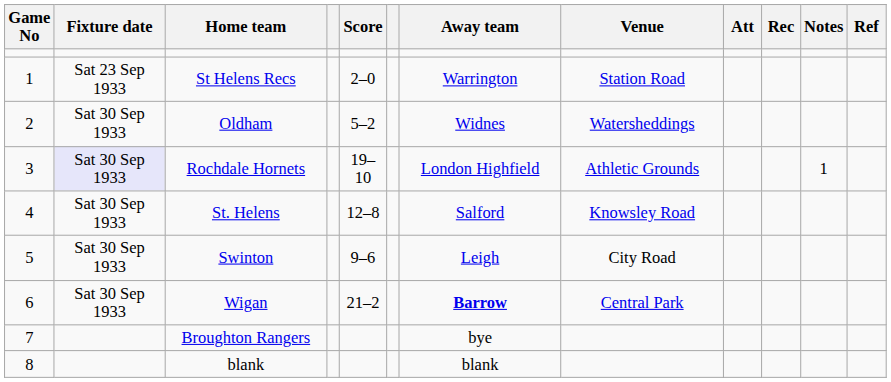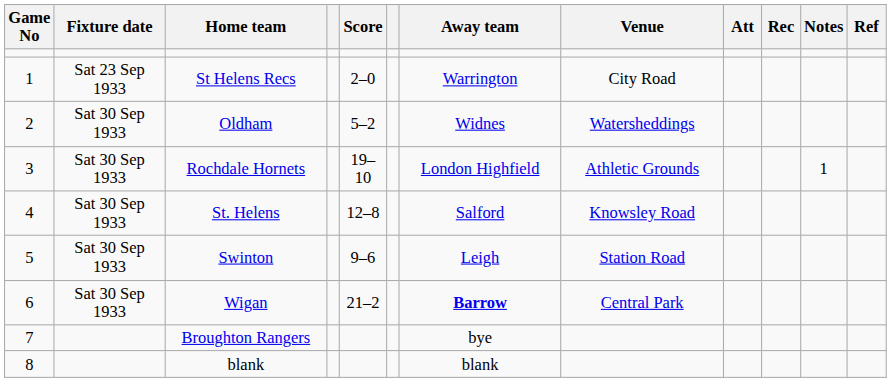St Helens Recs | Venue: Station Road -> City Road
Rochdale Hornets | Fixture date: lavender background -> no background
Swinton | Venue: City Road -> Station Road
